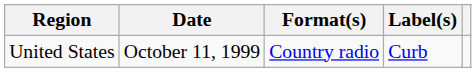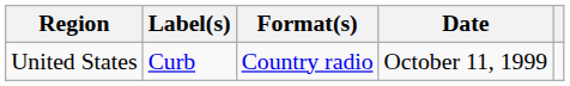columns swapped: Date <-> Label(s)
